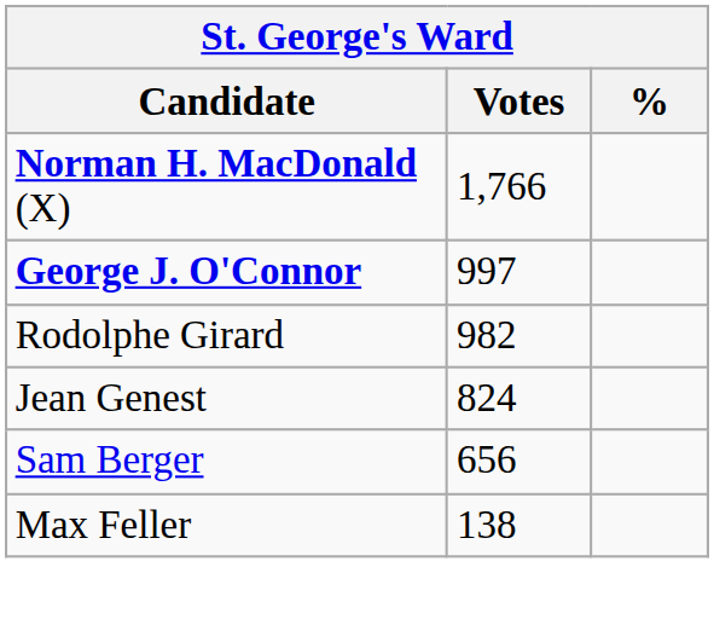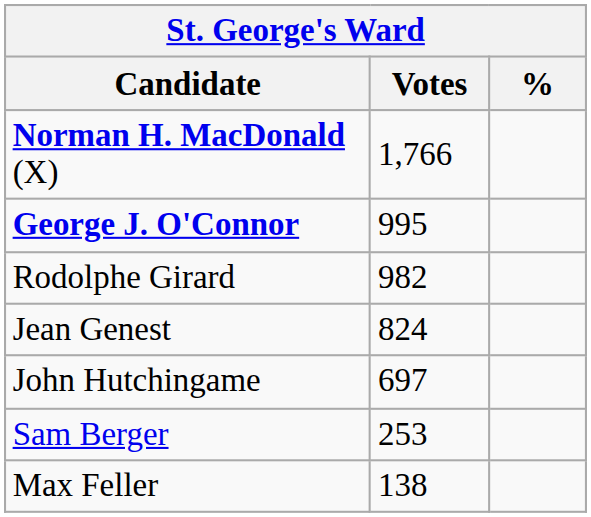George J. O'Connor | Votes: 997 -> 995
+ row: John Hutchingame | 697
Sam Berger | Votes: 656 -> 253
